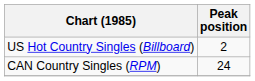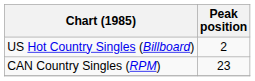CAN Country Singles (RPM) | Peak position: 24 -> 23
